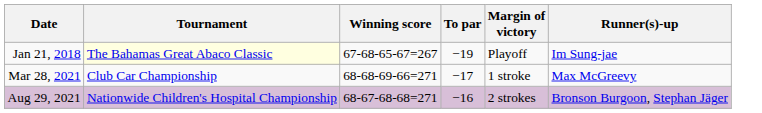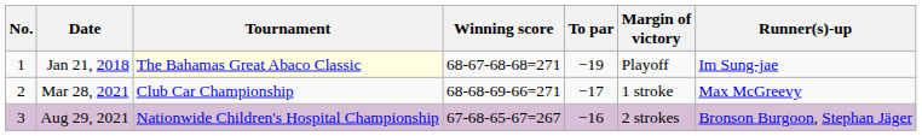+ column: No. | 1 | 2 | 3
Jan 21, 2018 | Winning score: 67-68-65-67=267 -> 68-67-68-68=271
Aug 29, 2021 | Winning score: 68-67-68-68=271 -> 67-68-65-67=267
